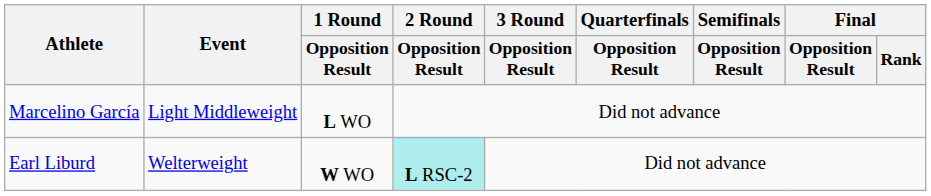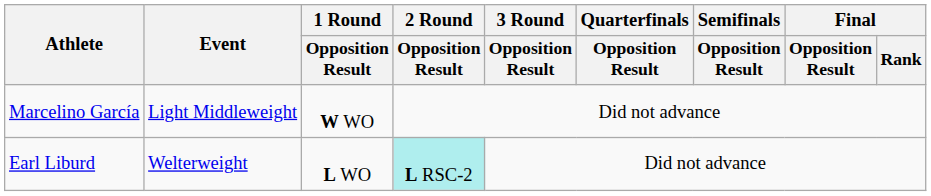Marcelino García | 1 Round / Opposition Result: L WO -> W WO
Earl Liburd | 1 Round / Opposition Result: W WO -> L WO
